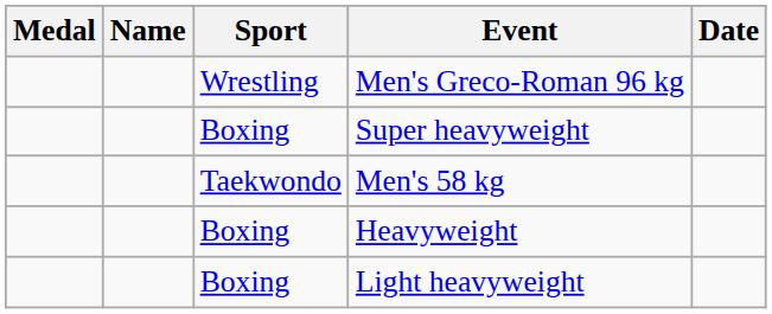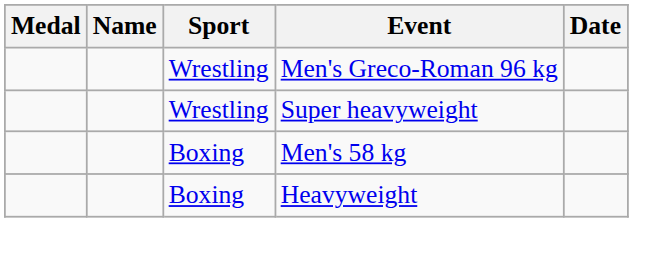Super heavyweight | Sport: Boxing -> Wrestling
Men's 58 kg | Sport: Taekwondo -> Boxing
- row: Boxing | Light heavyweight
